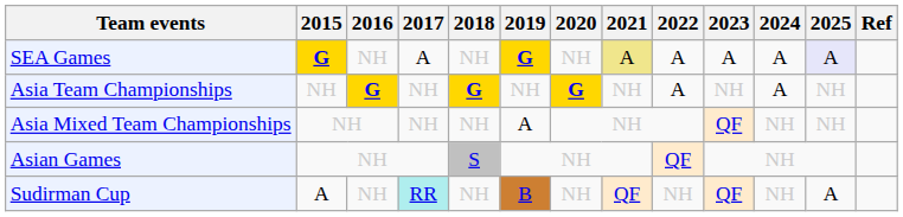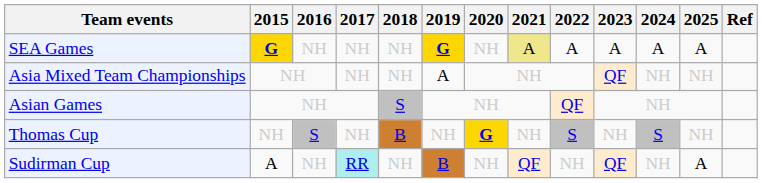SEA Games | 2017: A -> NH
SEA Games | 2025: lavender background -> no background
- row: Asia Team Championships | NH | G | NH | G | NH | G | NH | A | NH | A | NH
+ row: Thomas Cup | NH | S | NH | B | NH | G | NH | S | NH | S | NH
